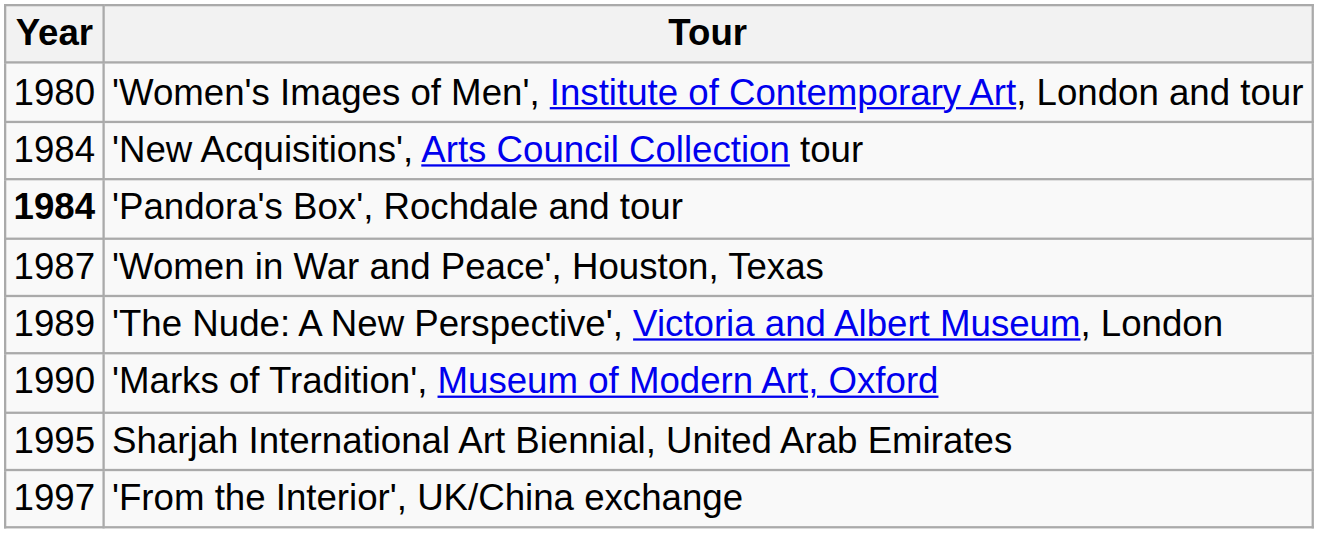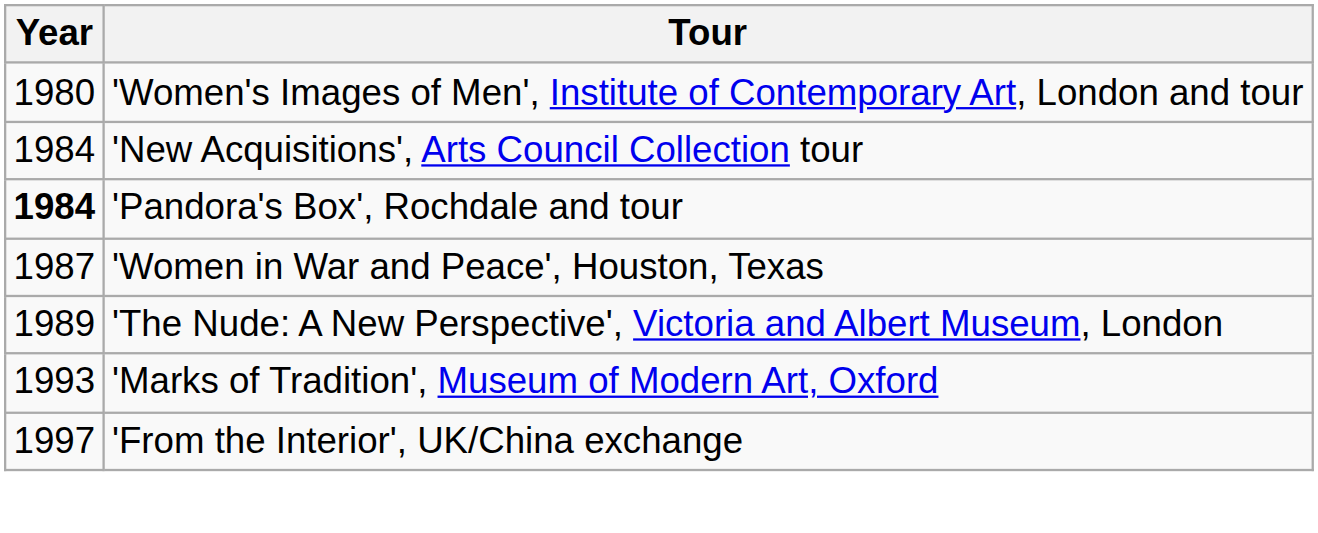'Marks of Tradition', Museum of Modern Art, Oxford | Year: 1990 -> 1993
- row: 1995 | Sharjah International Art Biennial, United Arab Emirates
